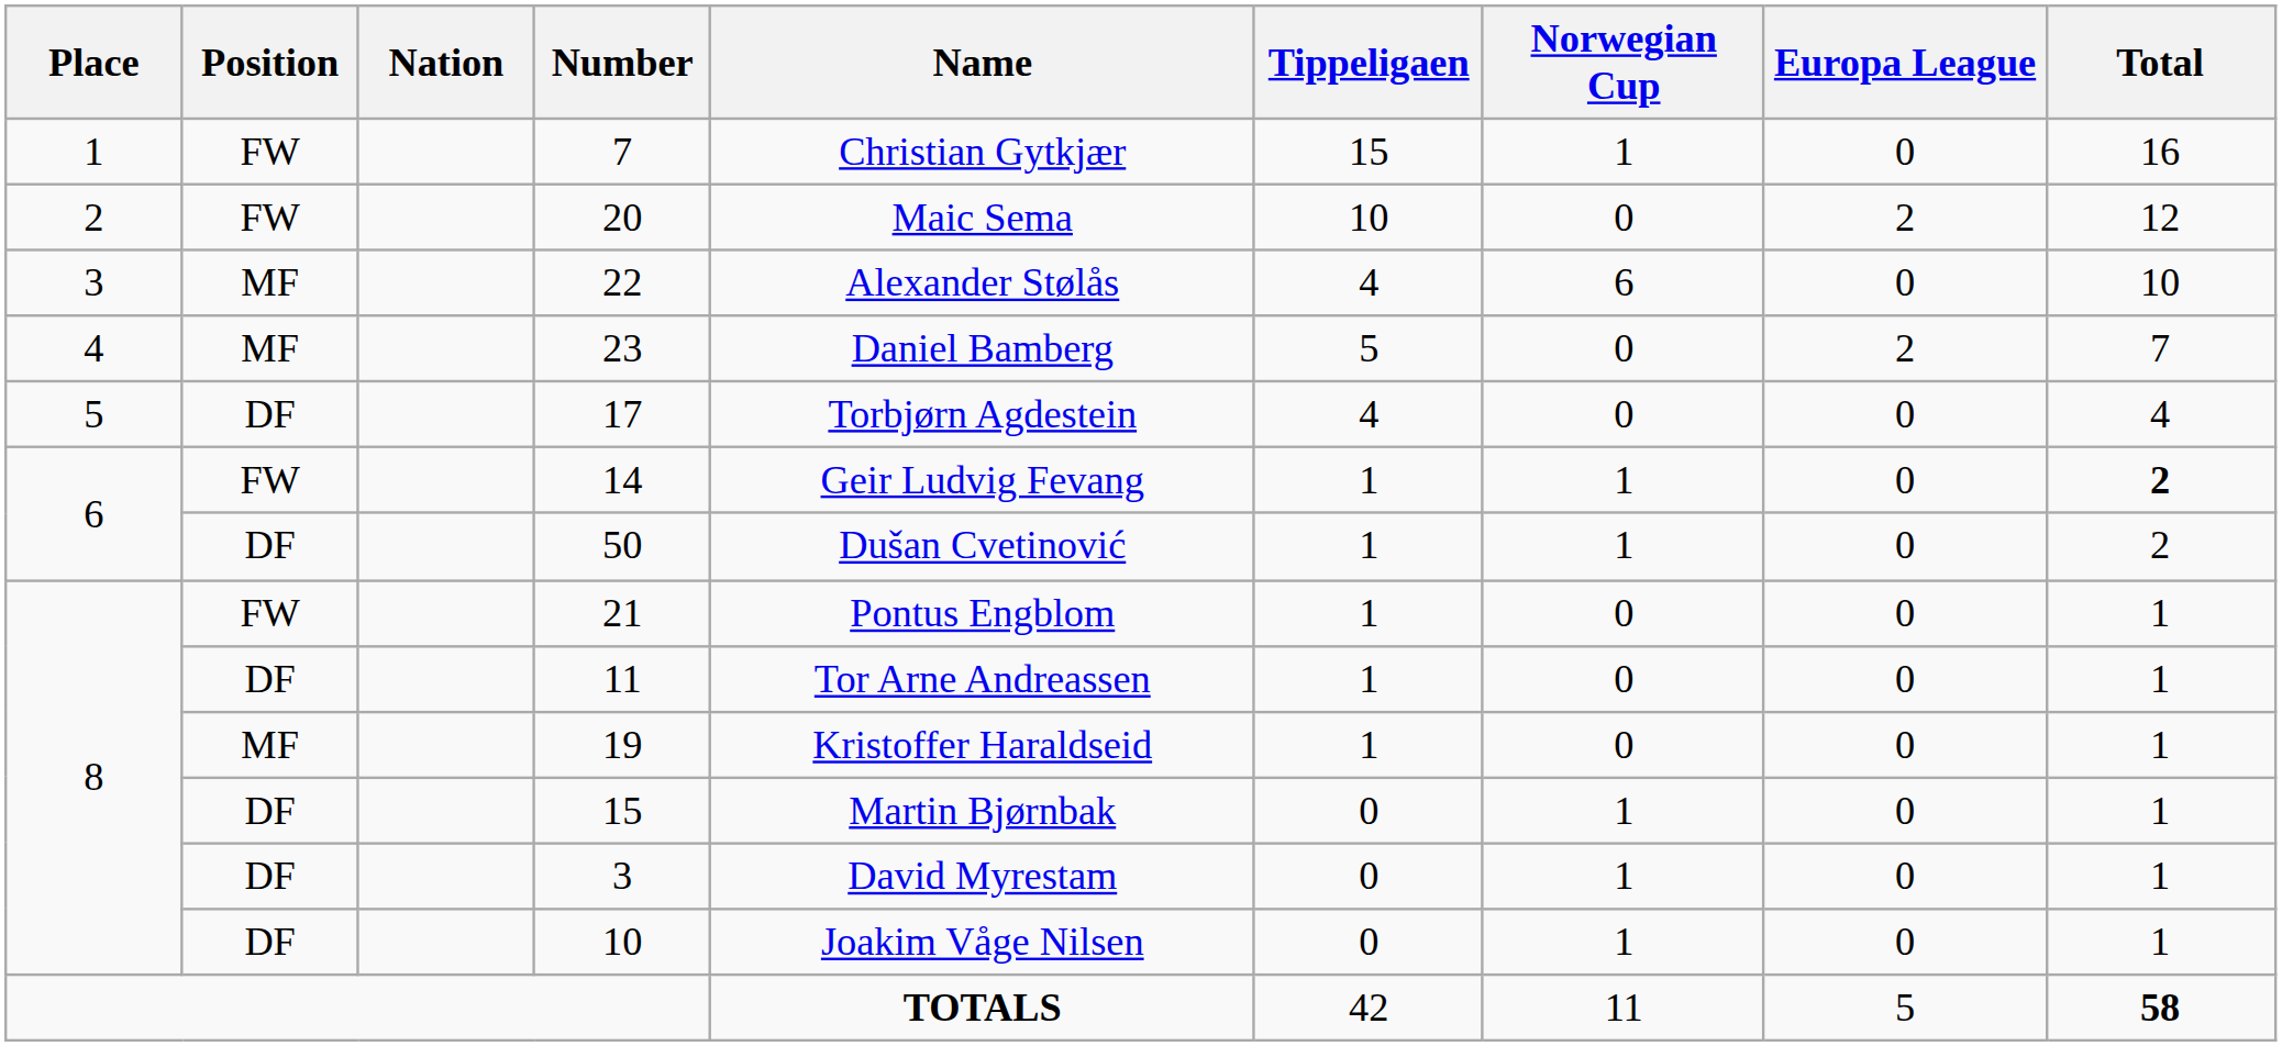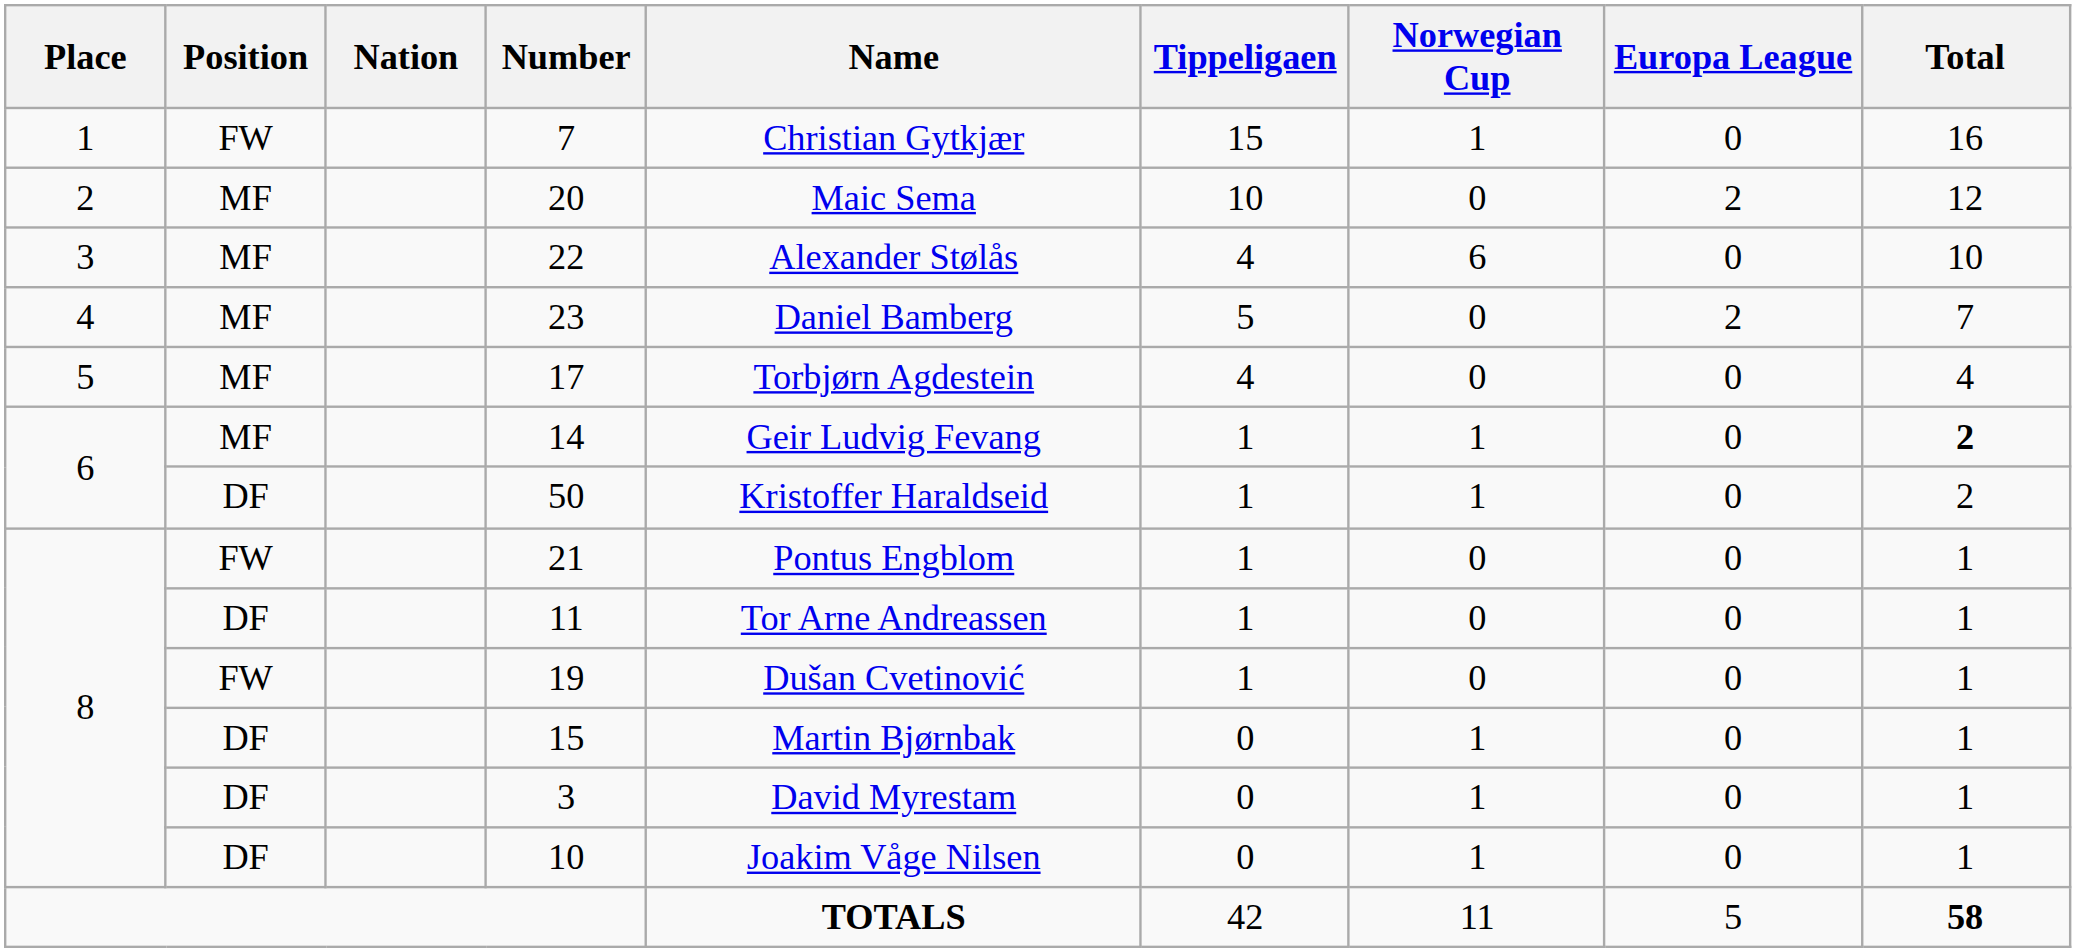20 | Position: FW -> MF
17 | Position: DF -> MF
14 | Position: FW -> MF
50 | Name: Dušan Cvetinović -> Kristoffer Haraldseid
19 | Position: MF -> FW
19 | Name: Kristoffer Haraldseid -> Dušan Cvetinović
